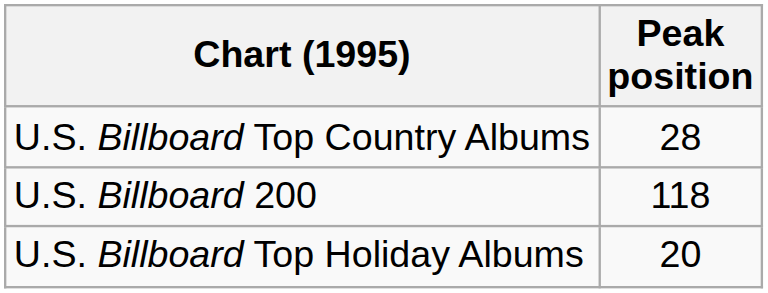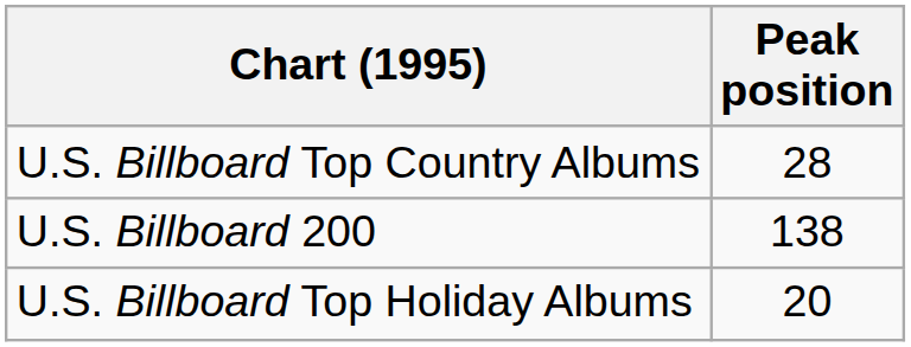U.S. Billboard 200 | Peak position: 118 -> 138
